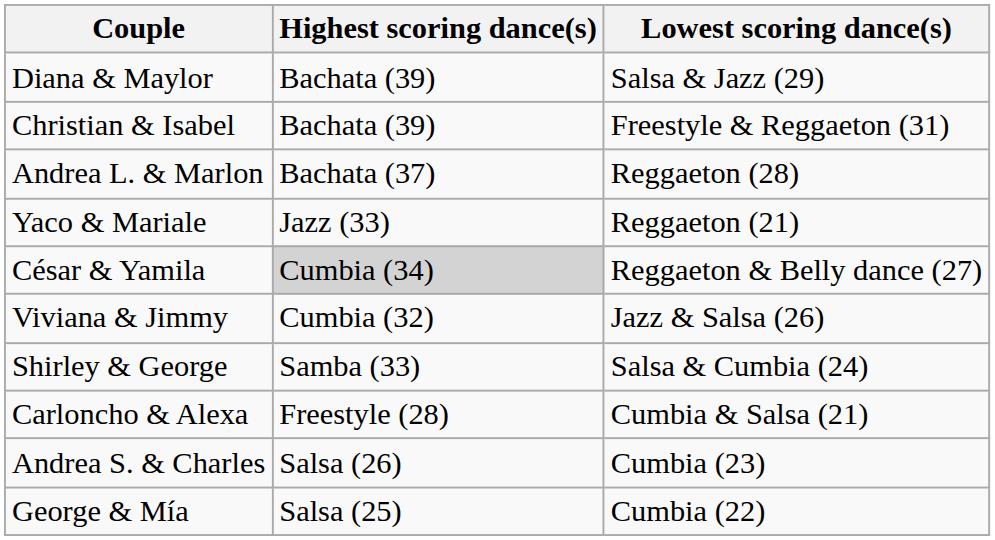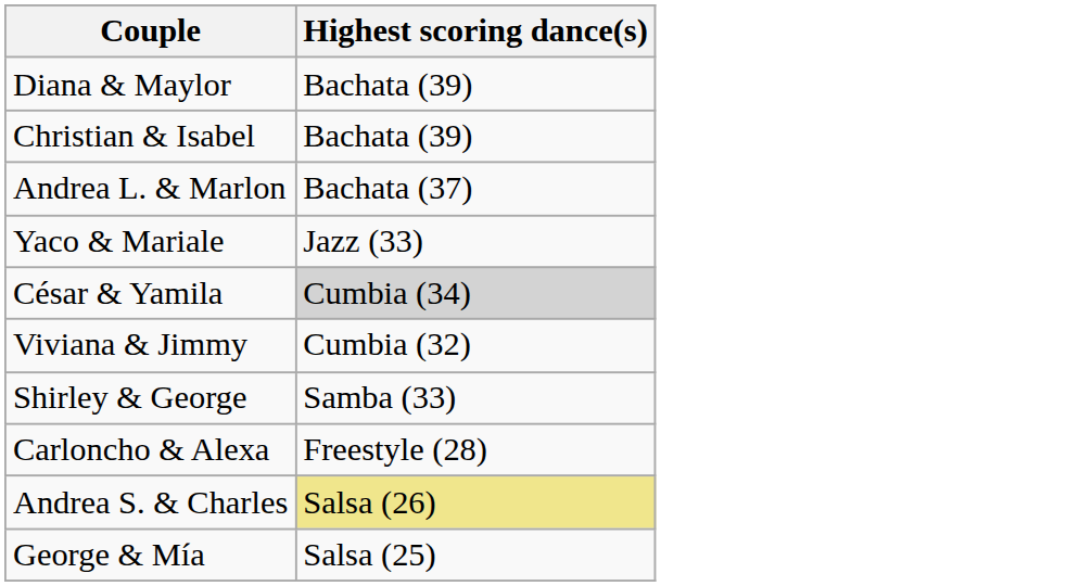- column: Lowest scoring dance(s) | Salsa & Jazz (29) | Freestyle & Reggaeton (31) | Reggaeton (28) | Reggaeton (21) | Reggaeton & Belly dance (27) | Jazz & Salsa (26) | Salsa & Cumbia (24) | Cumbia & Salsa (21) | Cumbia (23) | Cumbia (22)
Andrea S. & Charles | Highest scoring dance(s): no background -> khaki background
